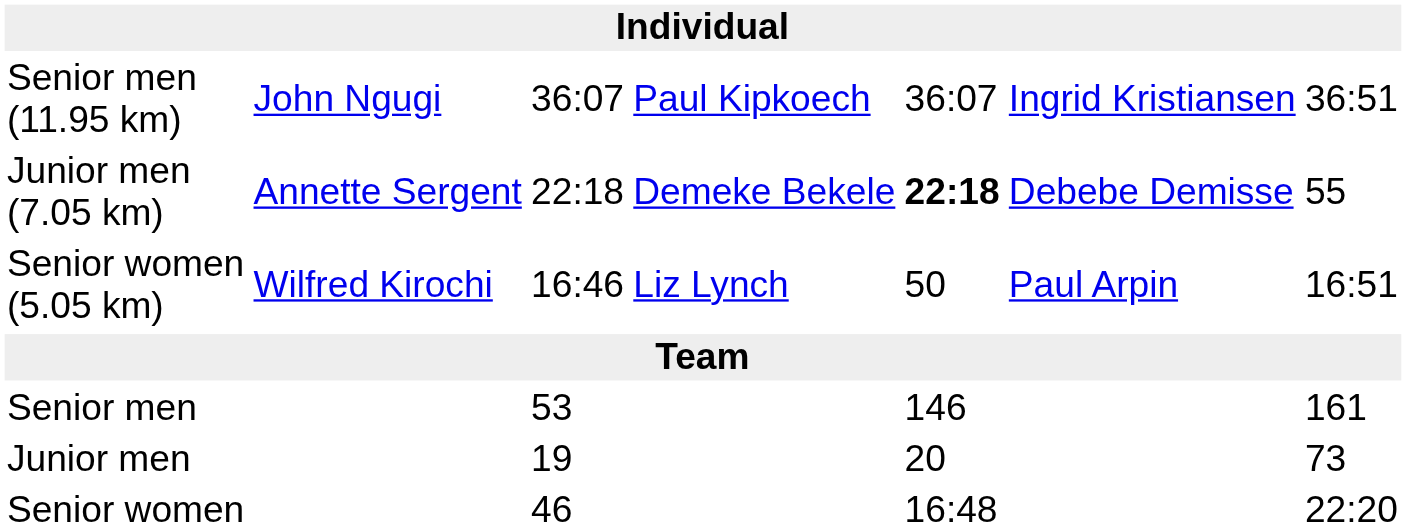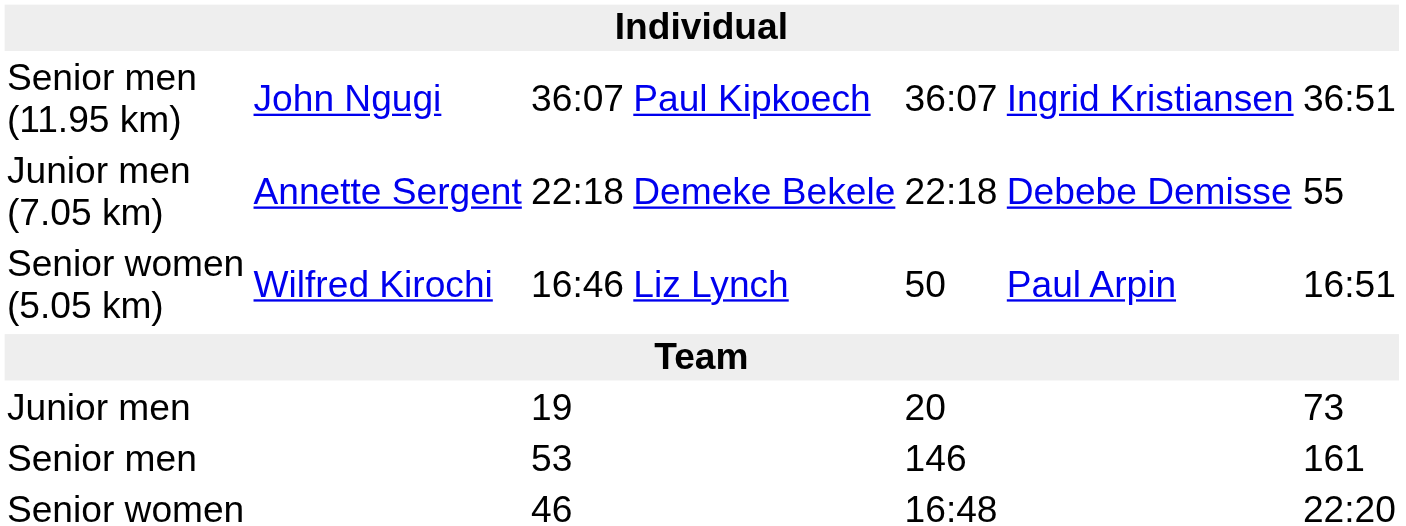Junior men (7.05 km) | column 5: bold -> normal
rows swapped: Senior men <-> Junior men
